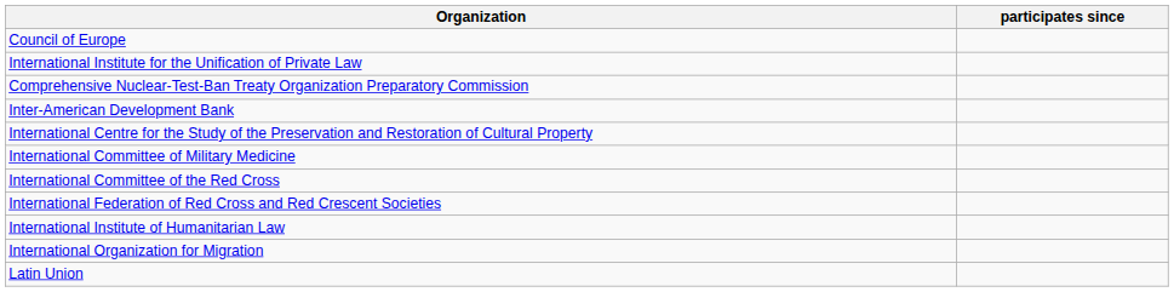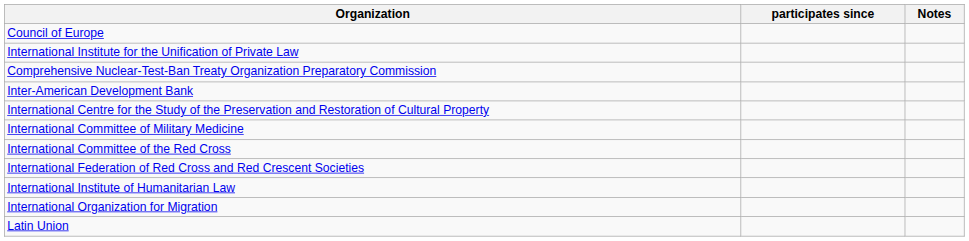+ column: Notes
